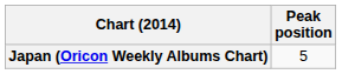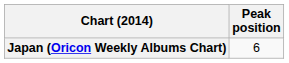Japan (Oricon Weekly Albums Chart) | Peak position: 5 -> 6
